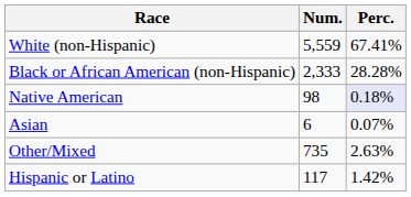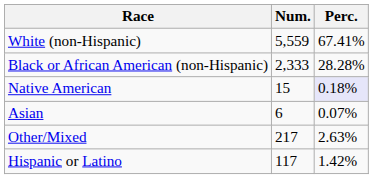Native American | Num.: 98 -> 15
Other/Mixed | Num.: 735 -> 217
